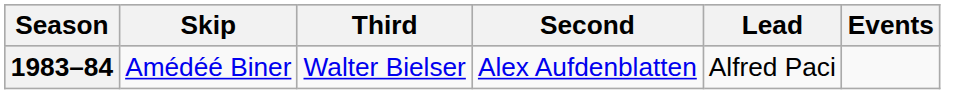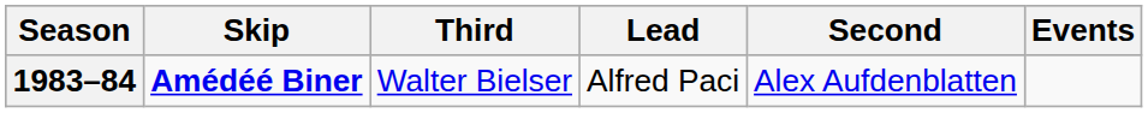columns swapped: Second <-> Lead
1983–84 | Skip: normal -> bold
